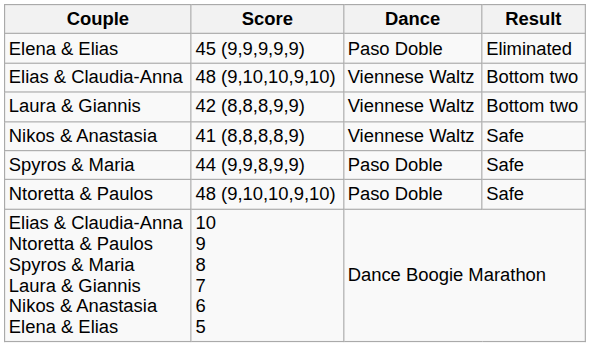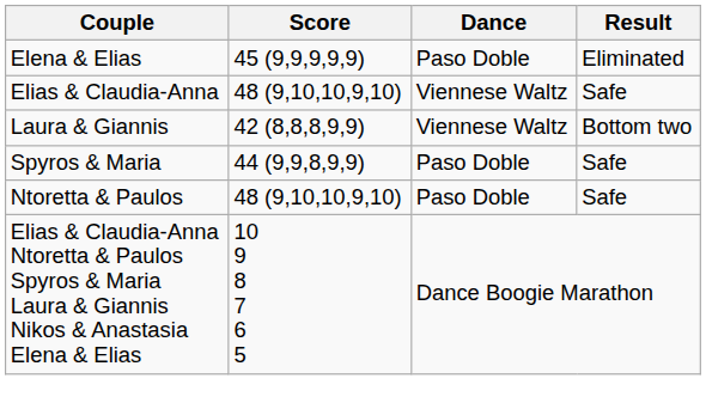Elias & Claudia-Anna | Result: Bottom two -> Safe
- row: Nikos & Anastasia | 41 (8,8,8,8,9) | Viennese Waltz | Safe
